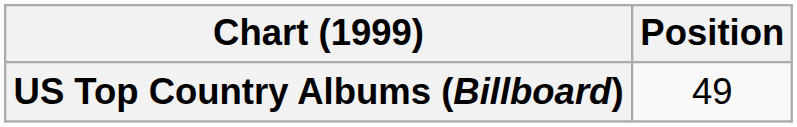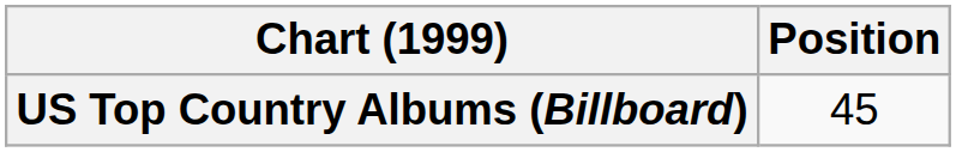US Top Country Albums (Billboard) | Position: 49 -> 45
